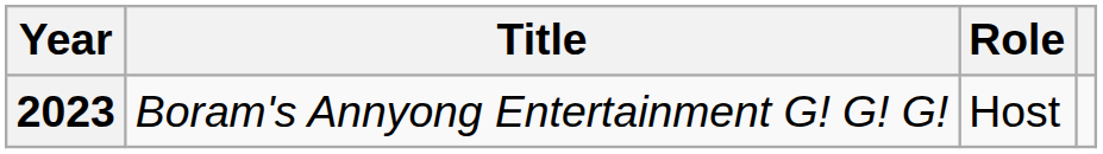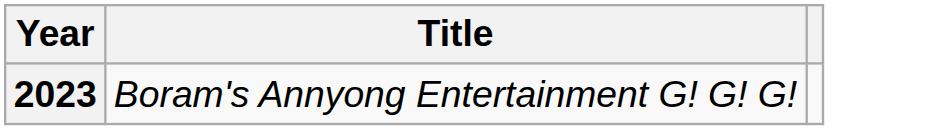- column: Role | Host
